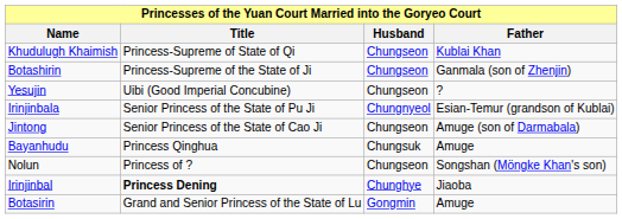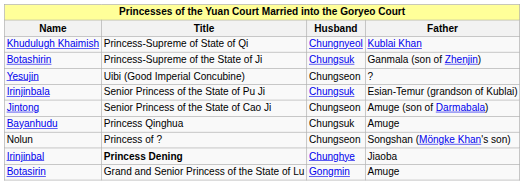Khudulugh Khaimish | Husband: Chungseon -> Chungnyeol
Botashirin | Husband: Chungseon -> Chungsuk
Irinjinbala | Husband: Chungnyeol -> Chungsuk
